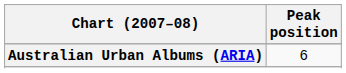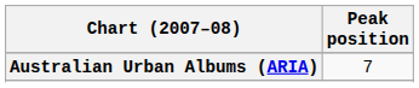Australian Urban Albums (ARIA) | Peak position: 6 -> 7
